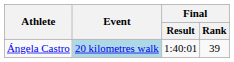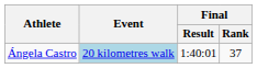Ángela Castro | Final / Rank: 39 -> 37
